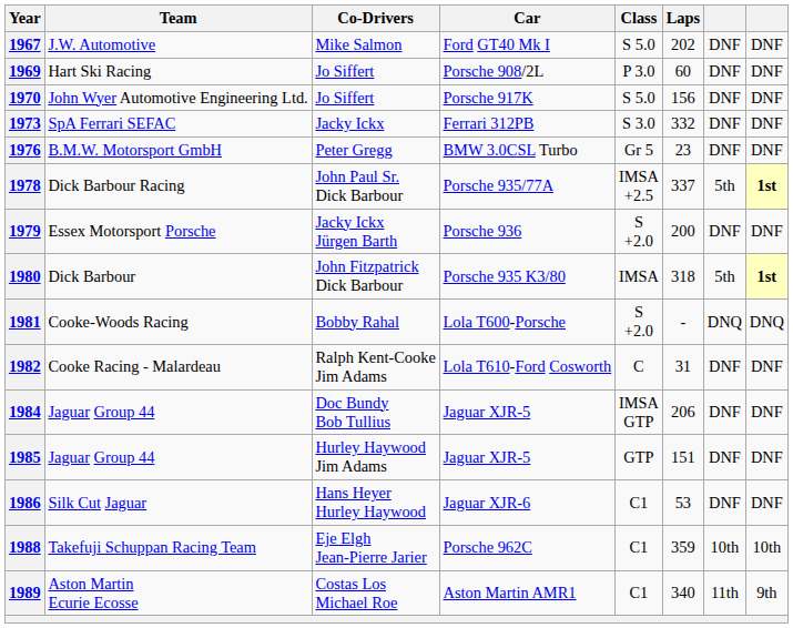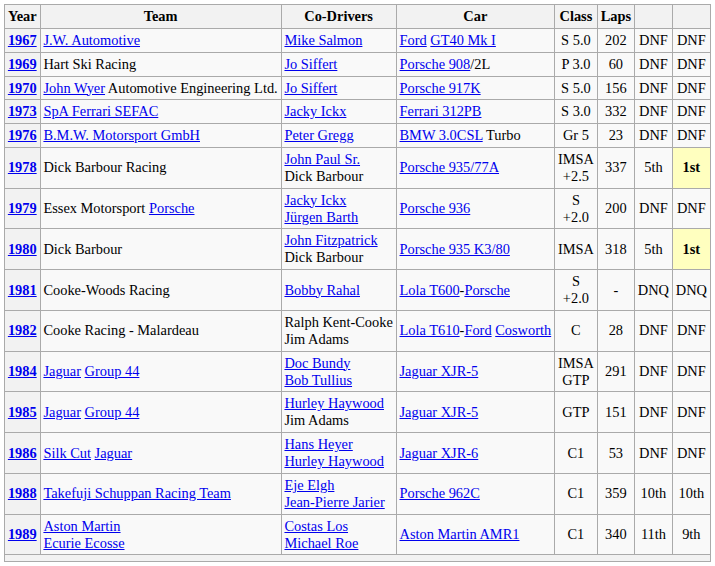1982 | Laps: 31 -> 28
1984 | Laps: 206 -> 291
